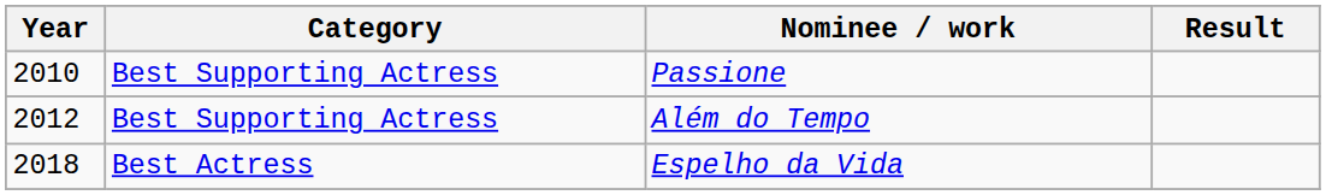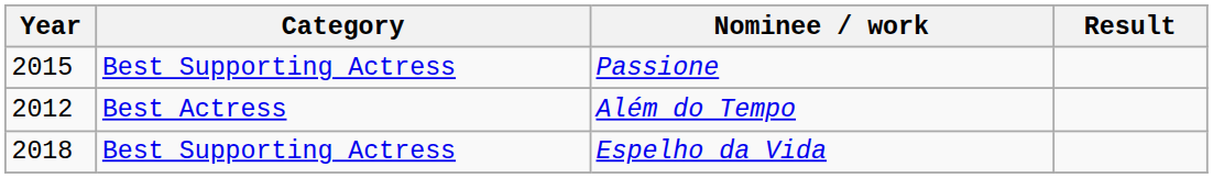Passione | Year: 2010 -> 2015
Além do Tempo | Category: Best Supporting Actress -> Best Actress
Espelho da Vida | Category: Best Actress -> Best Supporting Actress
